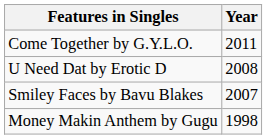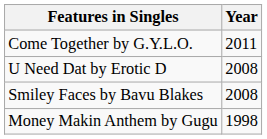Smiley Faces by Bavu Blakes | Year: 2007 -> 2008
